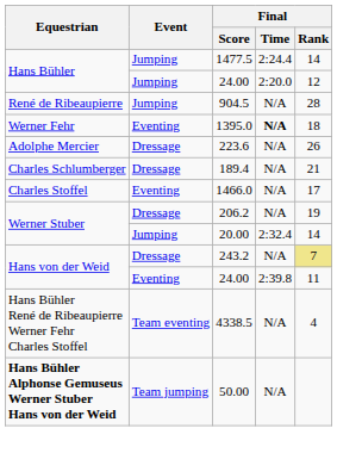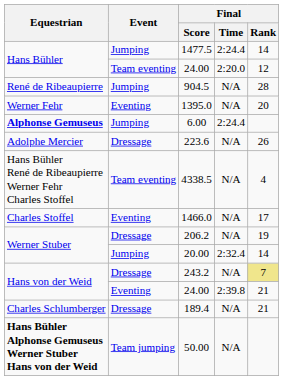Hans Bühler / 24.00 | Event: Jumping -> Team eventing
1395.0 | Final / Time: bold -> normal
1395.0 | Final / Rank: 18 -> 20
+ row: Alphonse Gemuseus | Jumping | 6.00 | 2:24.4
rows swapped: 189.4 <-> 4338.5
Hans von der Weid / 24.00 | Final / Rank: 11 -> 21
